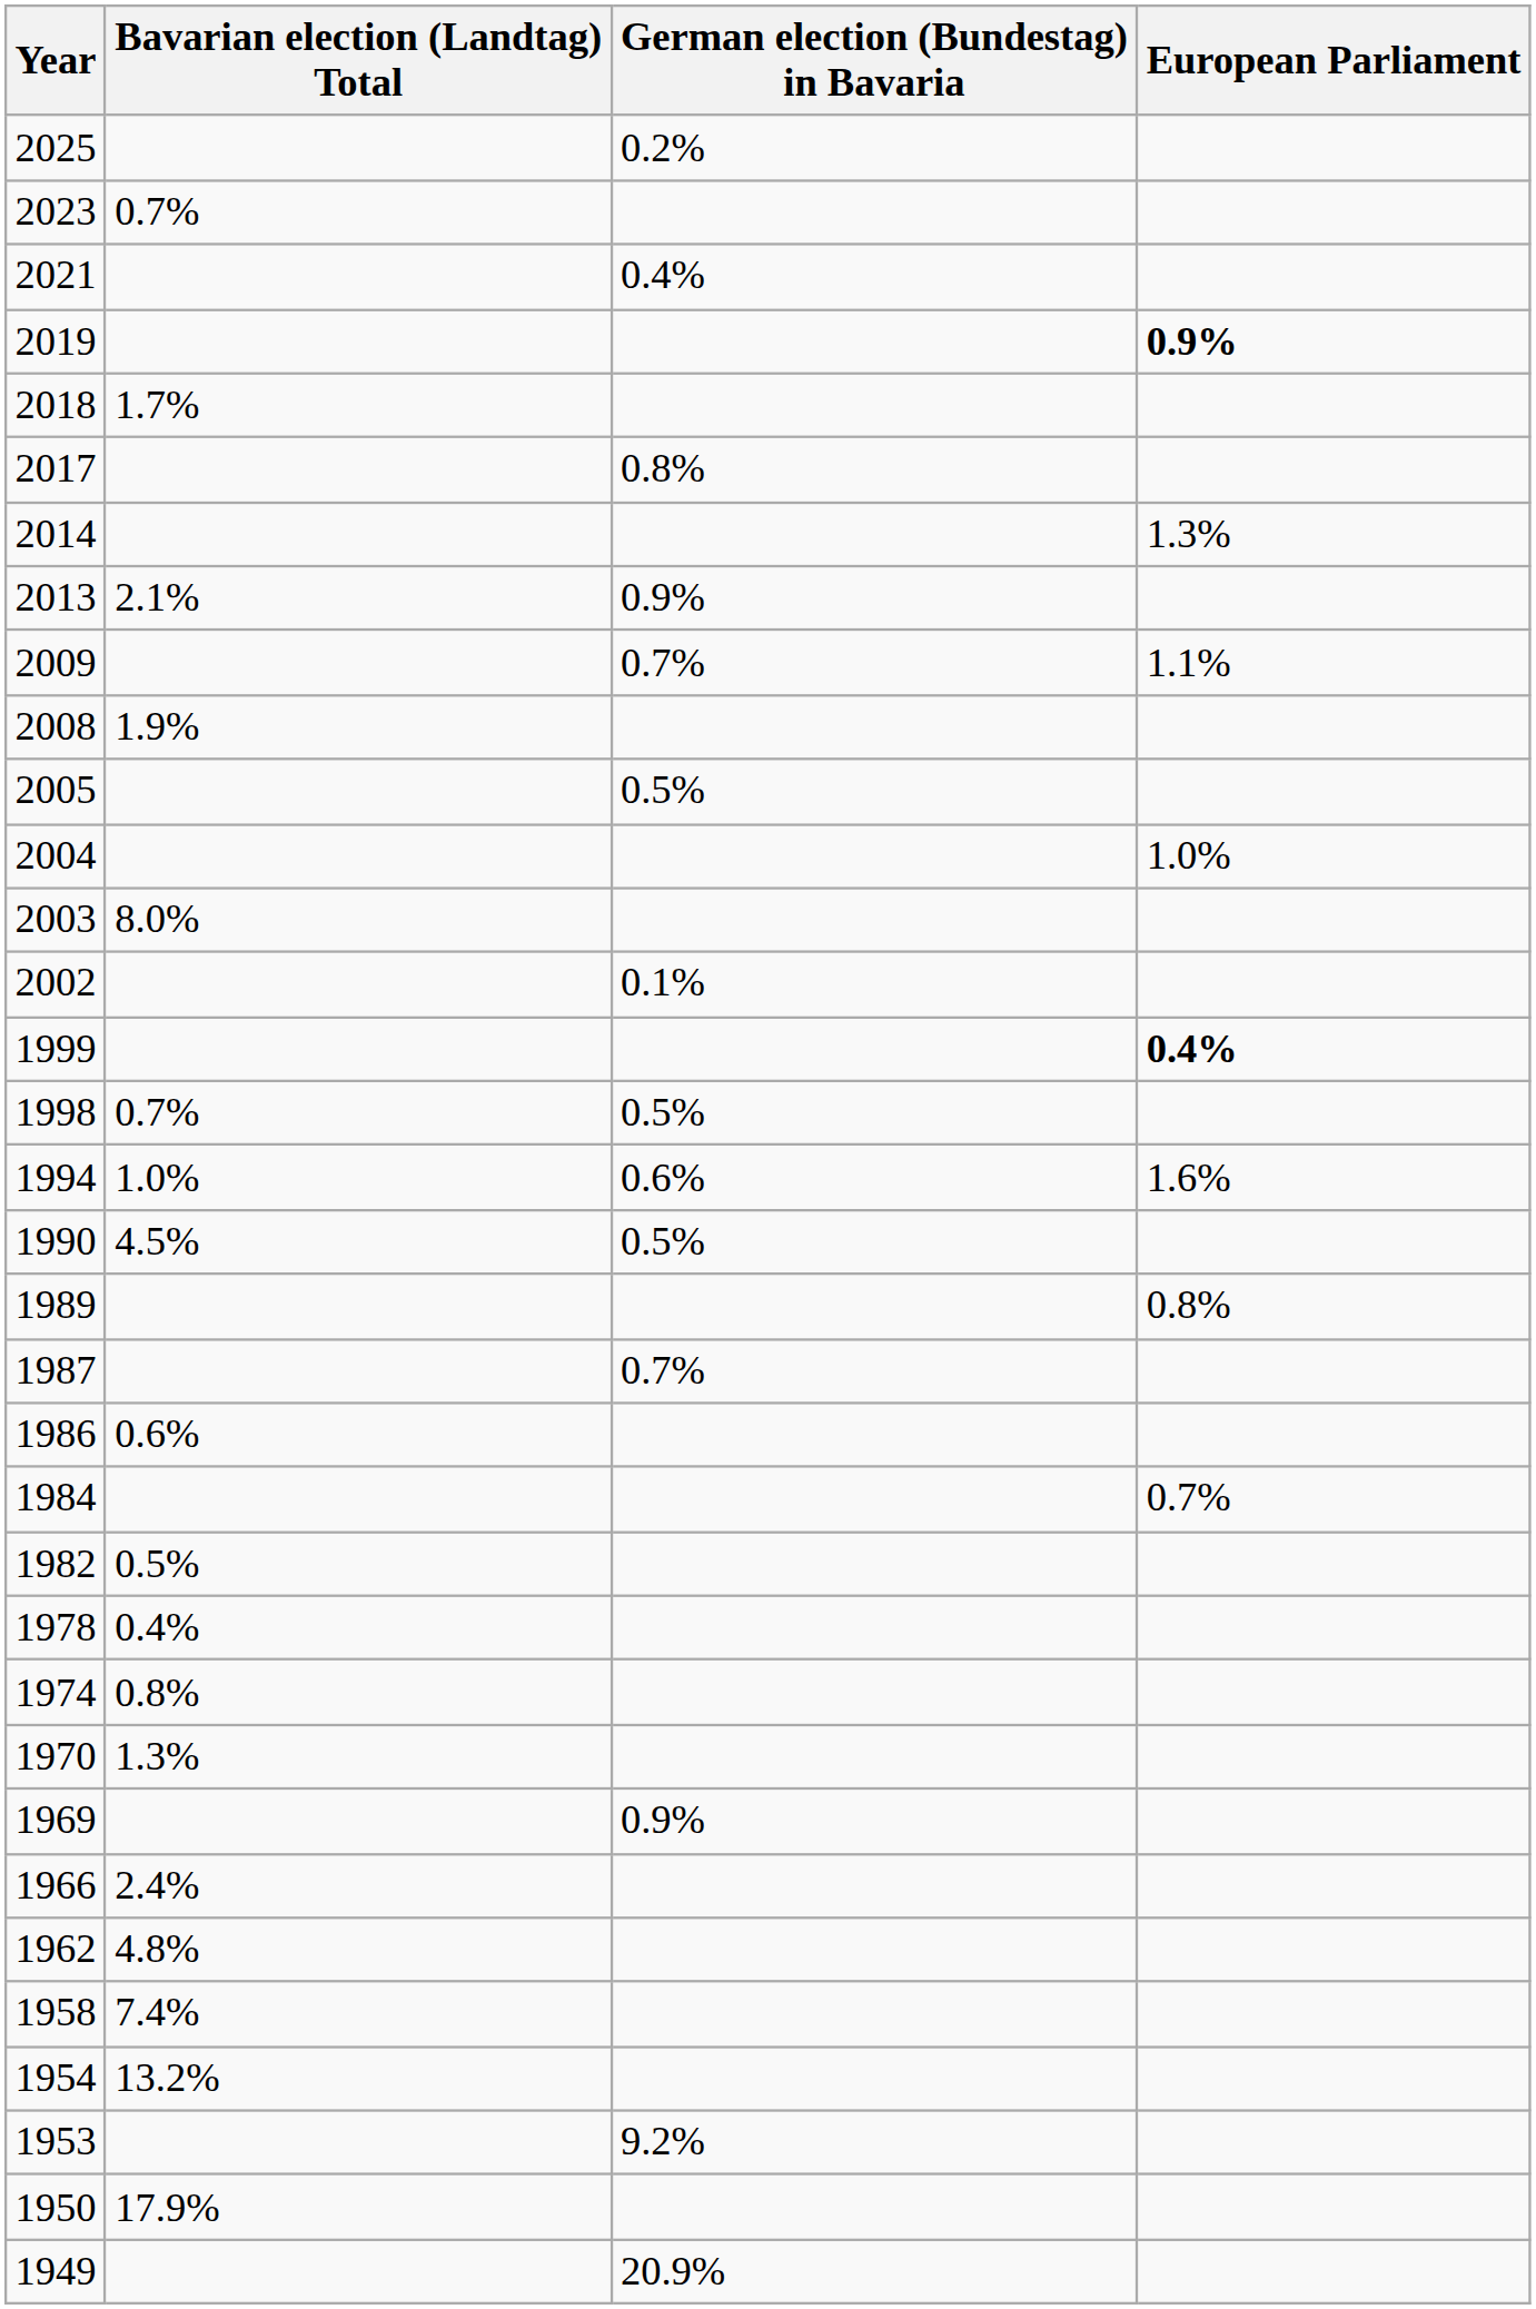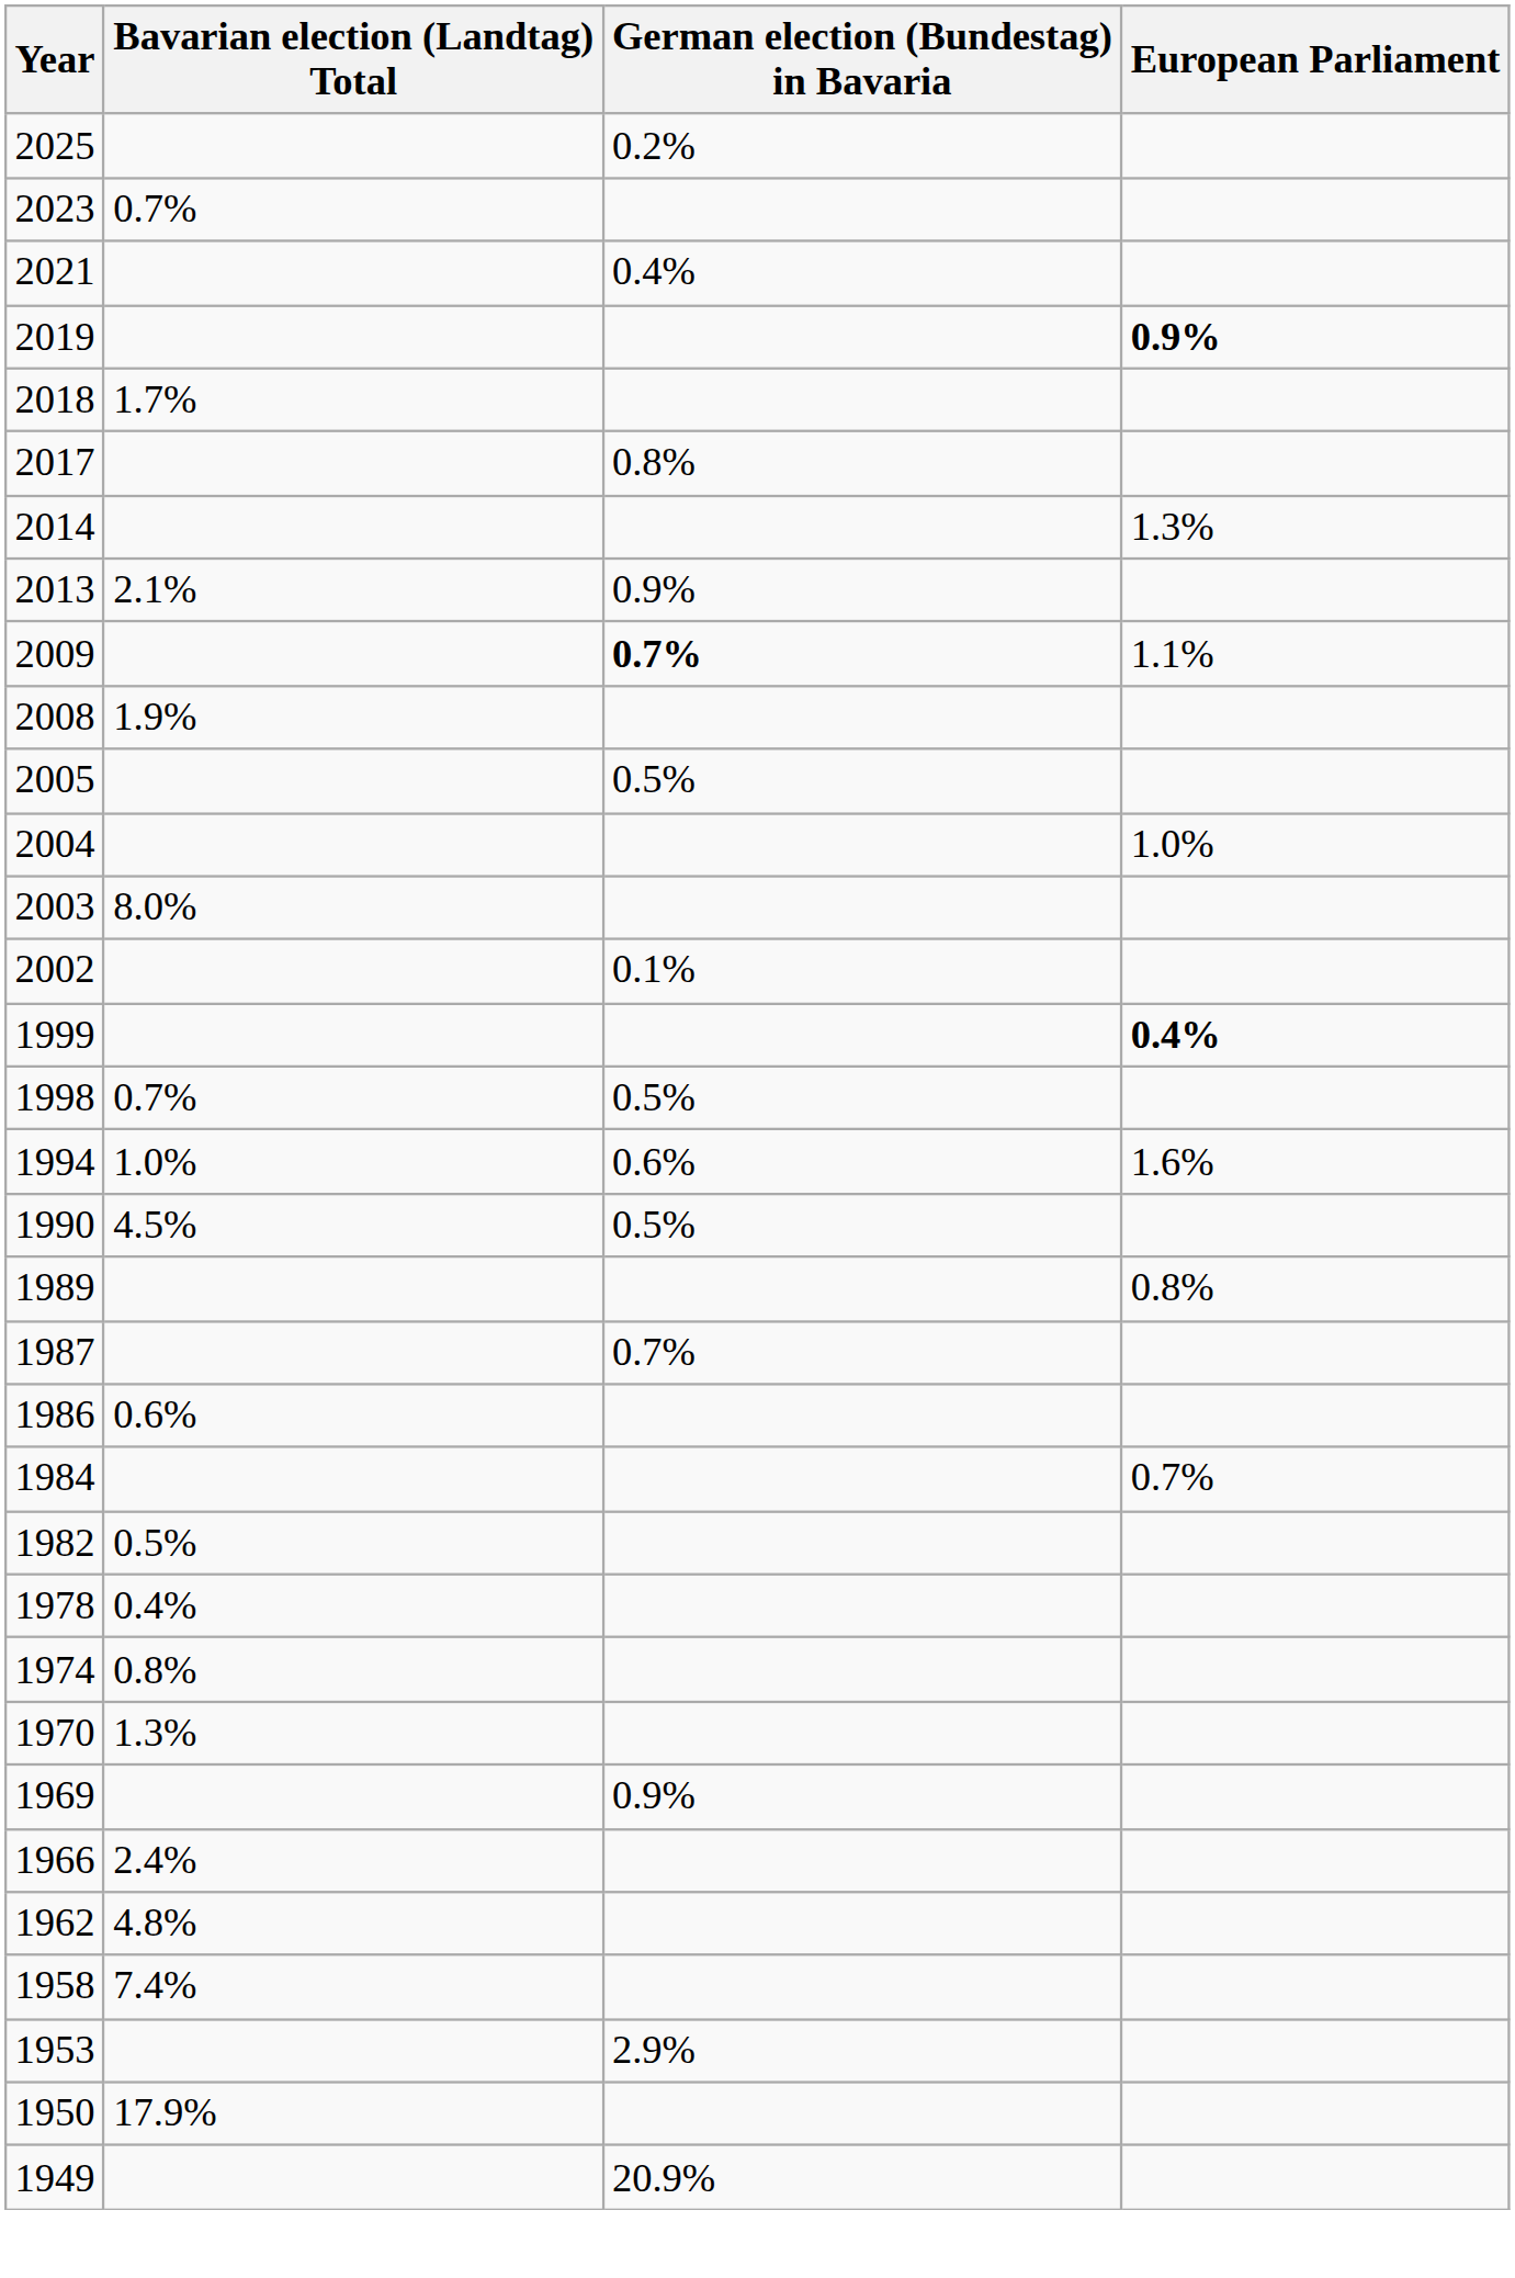2009 | German election (Bundestag) in Bavaria: normal -> bold
- row: 1954 | 13.2%
1953 | German election (Bundestag) in Bavaria: 9.2% -> 2.9%
